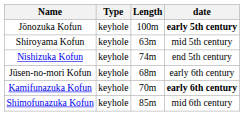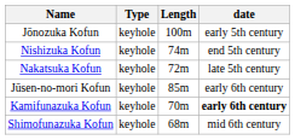Jōnozuka Kofun | date: bold -> normal
- row: Shiroyama Kofun | keyhole | 63m | mid 5th century
+ row: Nakatsuka Kofun | keyhole | 72m | late 5th century
Jūsen-no-mori Kofun | Length: 68m -> 85m
Shimofunazuka Kofun | Length: 85m -> 68m
